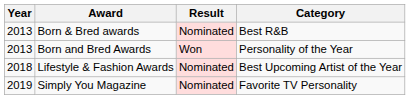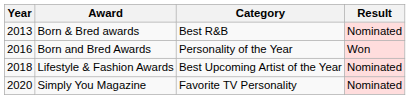columns swapped: Category <-> Result
Born and Bred Awards | Year: 2013 -> 2016
Simply You Magazine | Year: 2019 -> 2020
